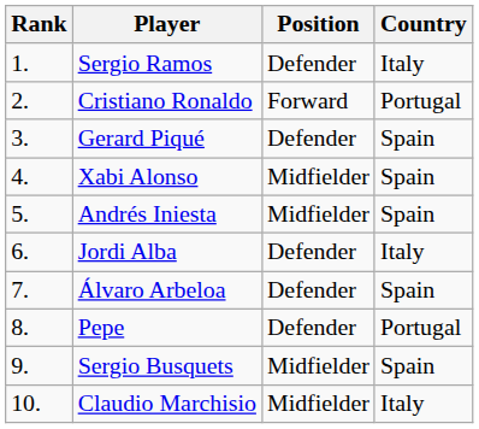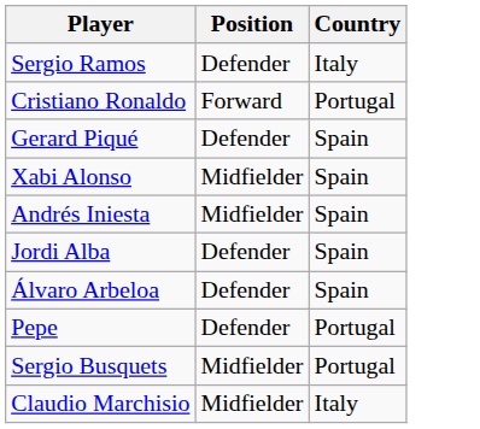- column: Rank | 1. | 2. | 3. | 4. | 5. | 6. | 7. | 8. | 9. | 10.
Jordi Alba | Country: Italy -> Spain
Sergio Busquets | Country: Spain -> Portugal
